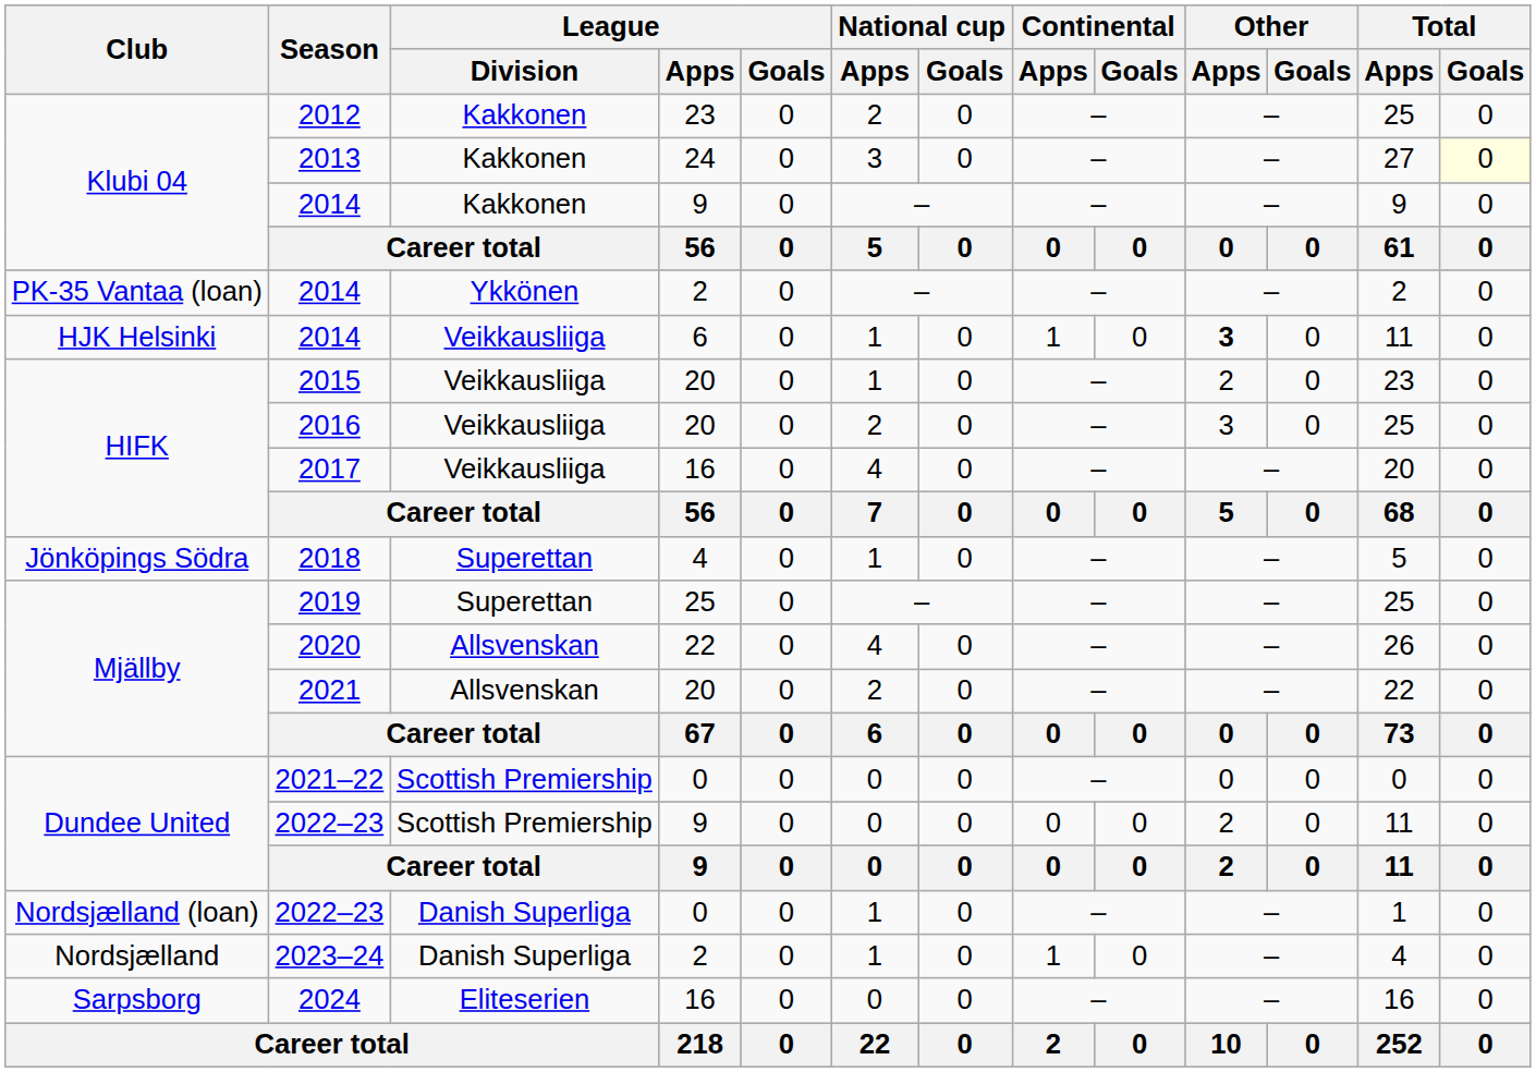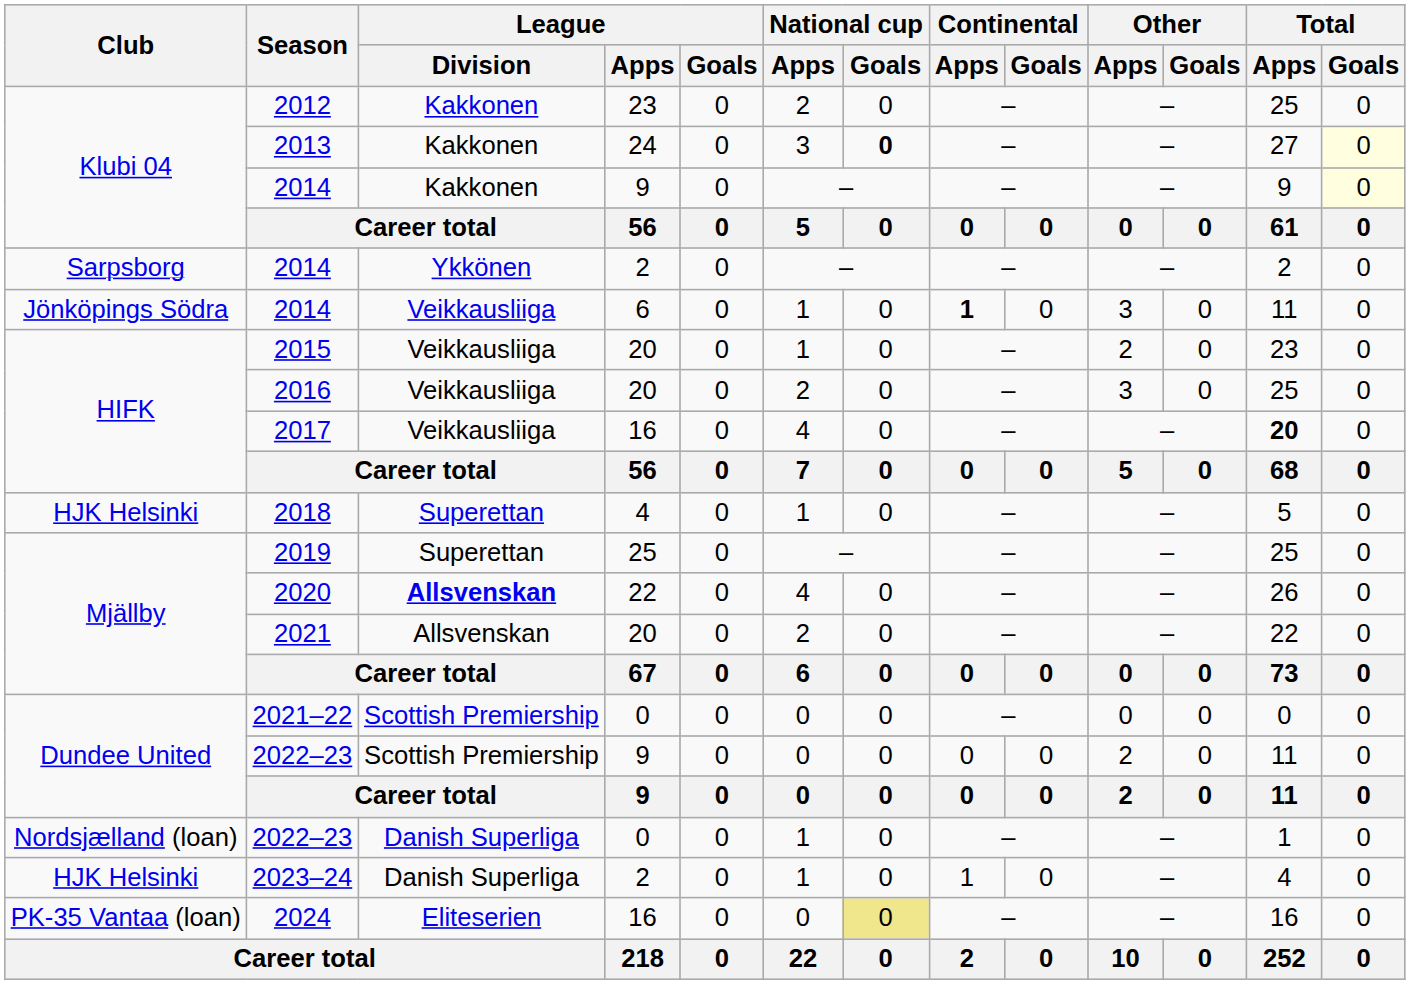2013 | National cup / Goals: normal -> bold
2014 / 9 | Total / Goals: no background -> lightyellow background
2014 / 2 | Club: PK-35 Vantaa (loan) -> Sarpsborg
2014 / 6 | Club: HJK Helsinki -> Jönköpings Södra
2014 / 6 | Continental / Apps: normal -> bold
2014 / 6 | Other / Apps: bold -> normal
2017 | Total / Apps: normal -> bold
2018 | Club: Jönköpings Södra -> HJK Helsinki
2020 | League / Division: normal -> bold
2023–24 | Club: Nordsjælland -> HJK Helsinki
2024 | Club: Sarpsborg -> PK-35 Vantaa (loan)
2024 | National cup / Goals: no background -> khaki background
